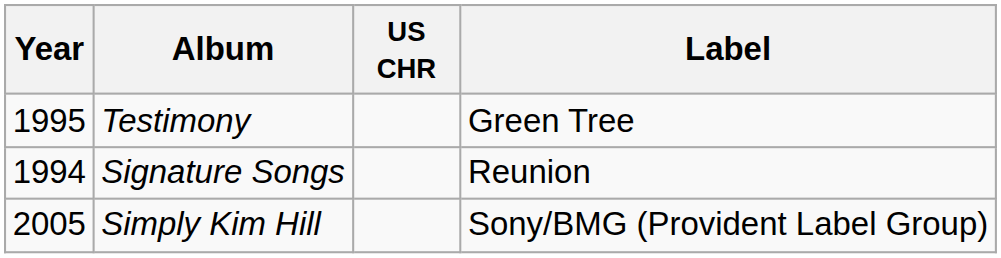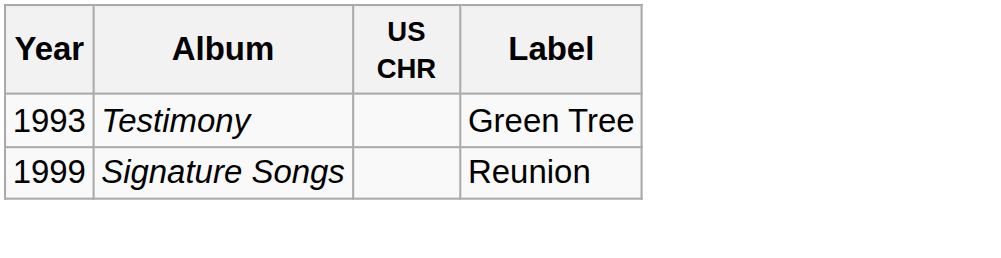Testimony | Year: 1995 -> 1993
Signature Songs | Year: 1994 -> 1999
- row: 2005 | Simply Kim Hill | Sony/BMG (Provident Label Group)
